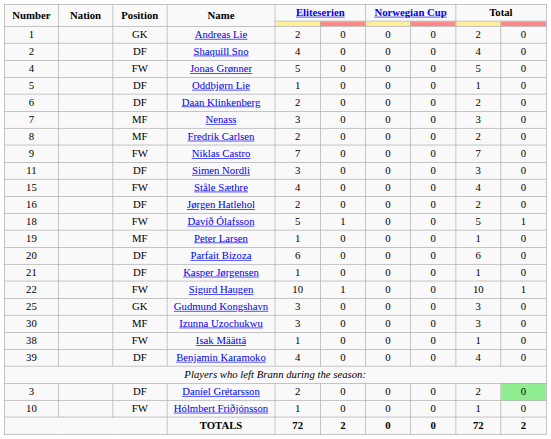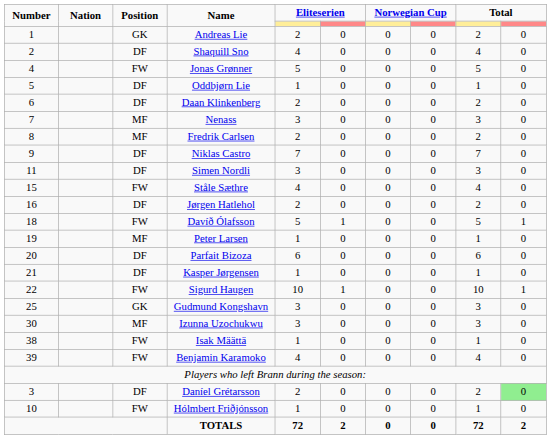Niklas Castro | Position: FW -> DF
Benjamin Karamoko | Position: DF -> FW
